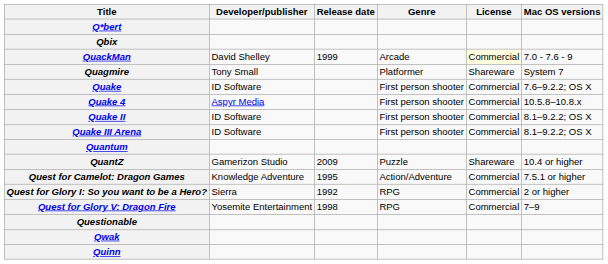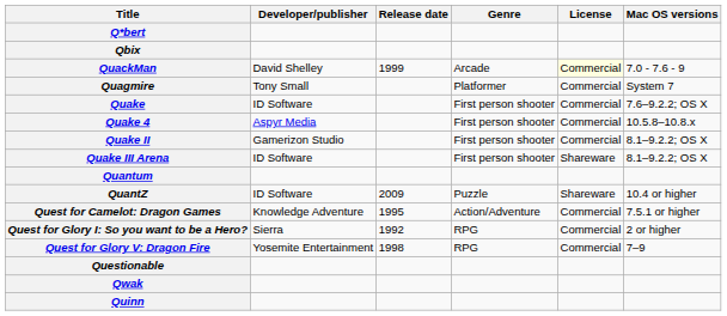Quagmire | License: Shareware -> Commercial
Quake II | Developer/publisher: ID Software -> Gamerizon Studio
Quake III Arena | License: Commercial -> Shareware
QuantZ | Developer/publisher: Gamerizon Studio -> ID Software
